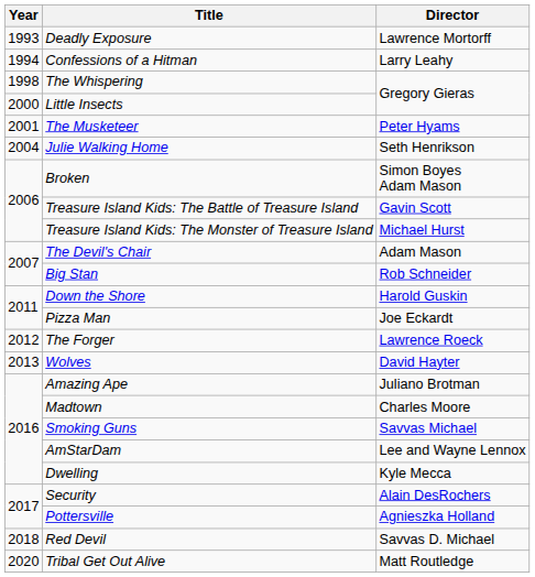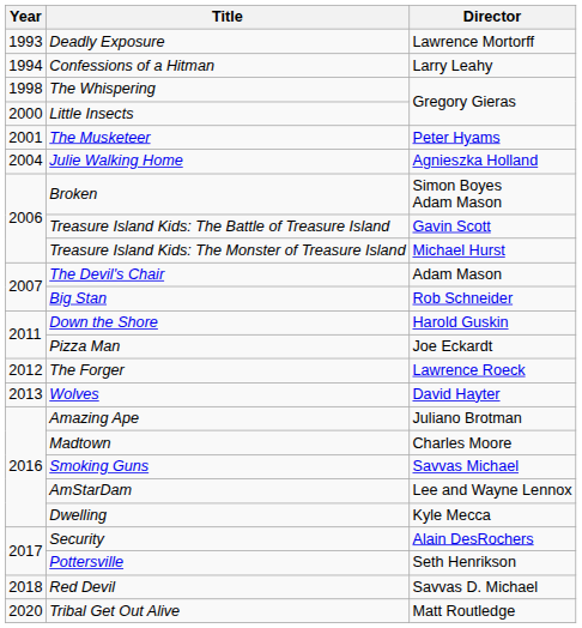Julie Walking Home | Director: Seth Henrikson -> Agnieszka Holland
Pottersville | Director: Agnieszka Holland -> Seth Henrikson
